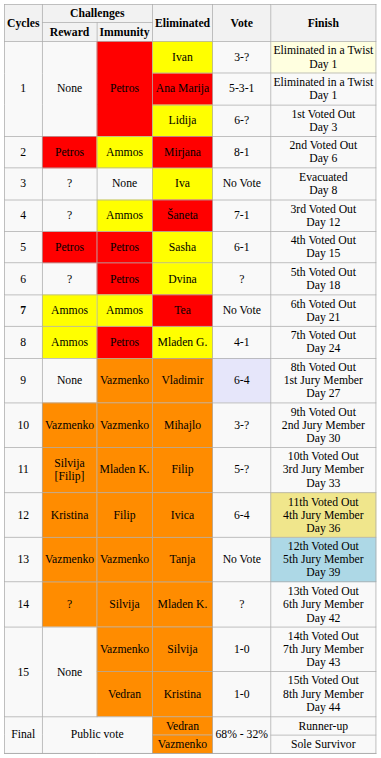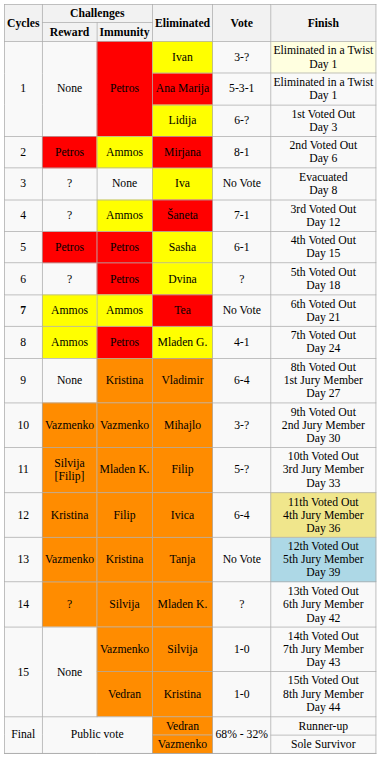Vladimir | Challenges / Immunity: Vazmenko -> Kristina
Vladimir | Vote: lavender background -> no background
Tanja | Challenges / Immunity: Vazmenko -> Kristina
